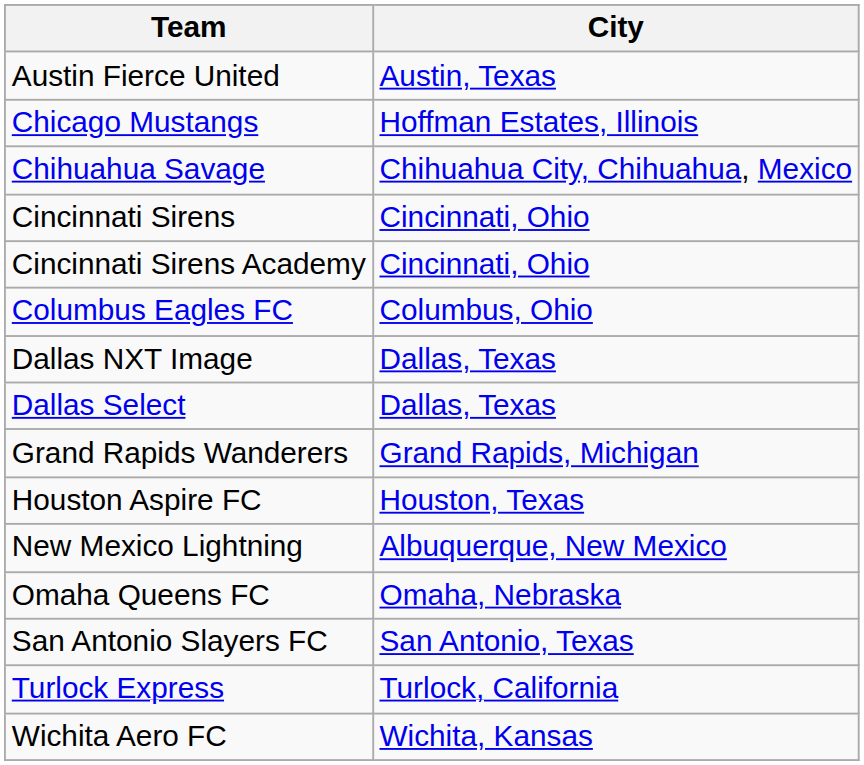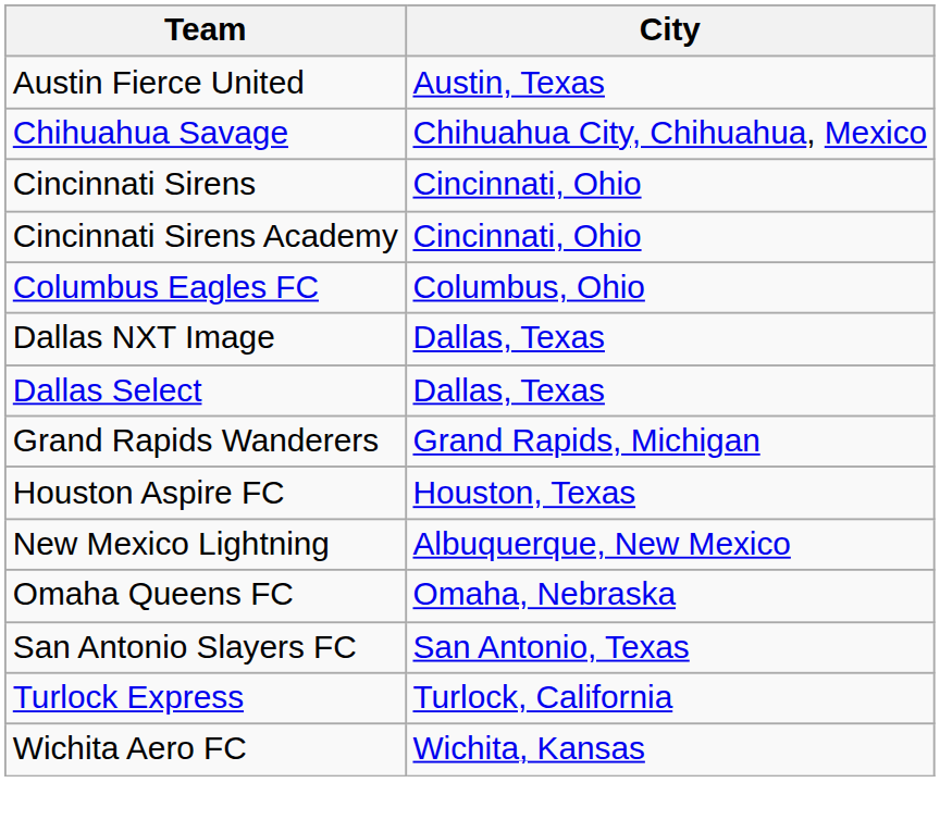- row: Chicago Mustangs | Hoffman Estates, Illinois
